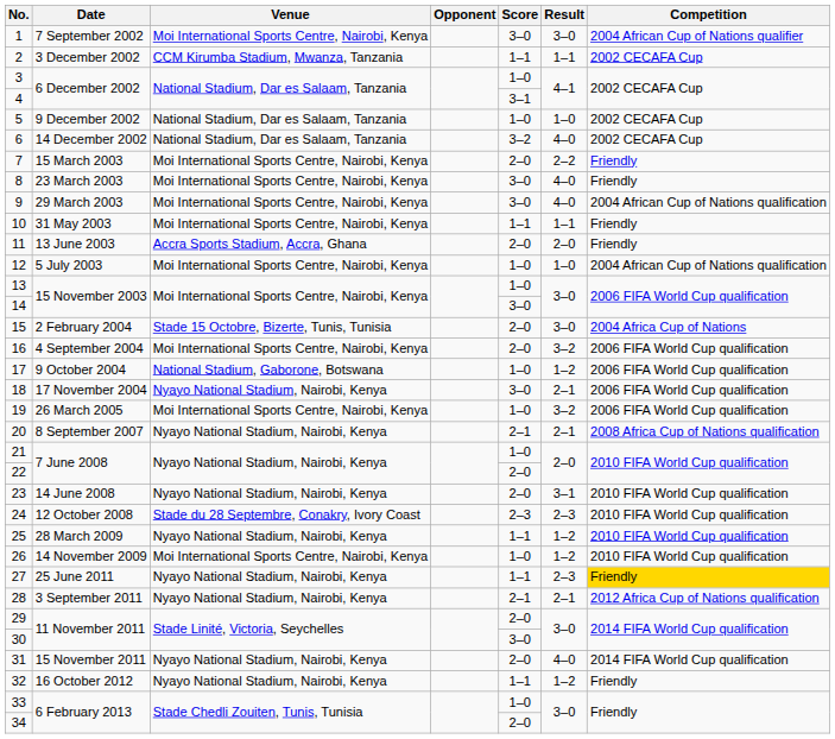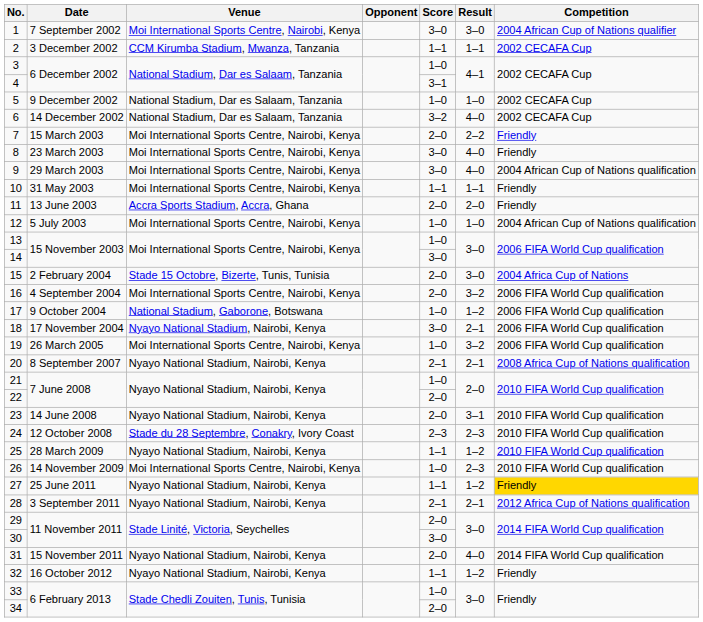26 | Result: 1–2 -> 2–3
27 | Result: 2–3 -> 1–2
